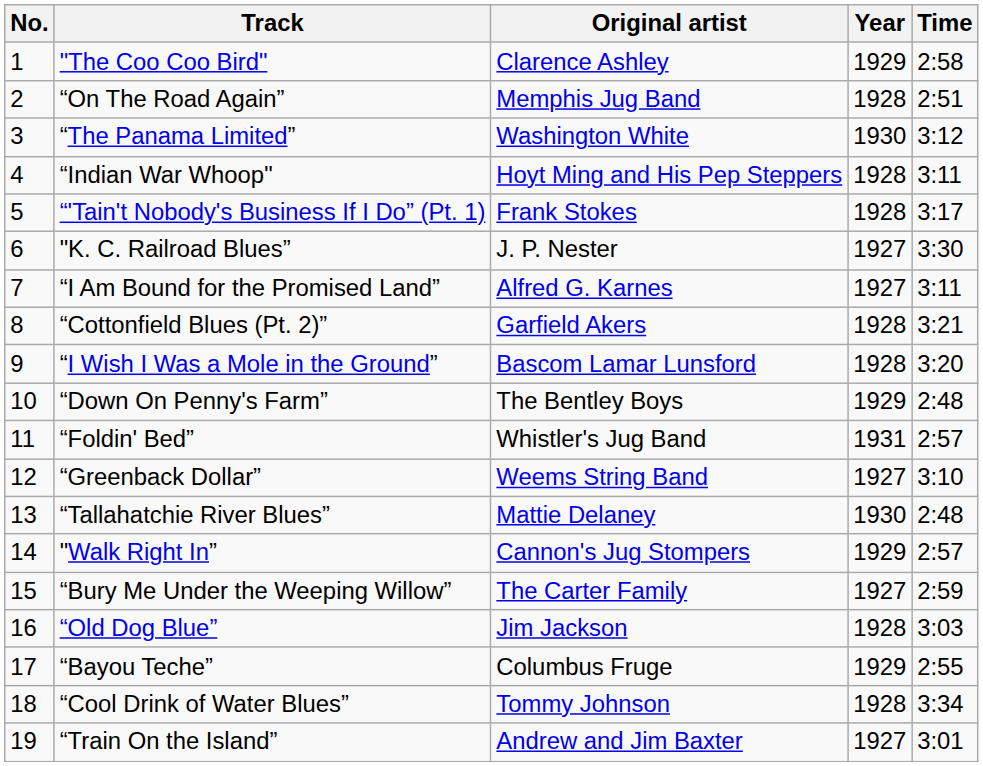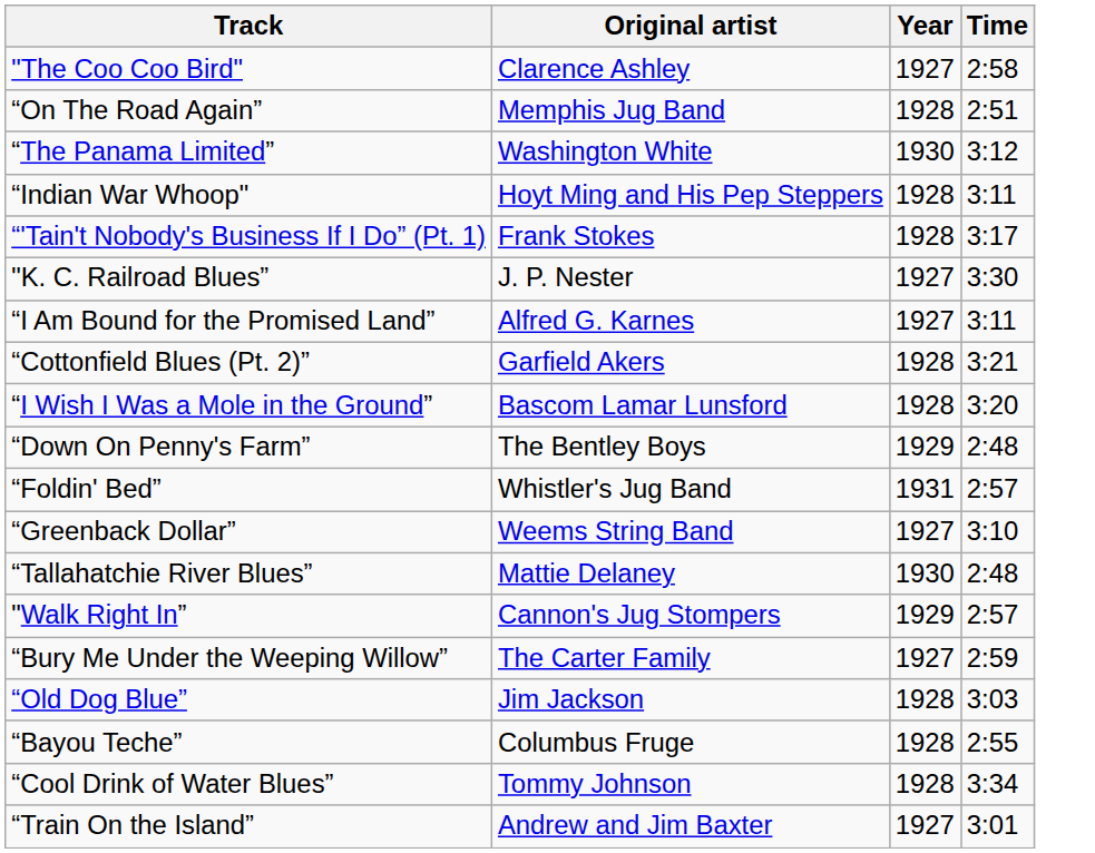- column: No. | 1 | 2 | 3 | 4 | 5 | 6 | 7 | 8 | 9 | 10 | 11 | 12 | 13 | 14 | 15 | 16 | 17 | 18 | 19
"The Coo Coo Bird" | Year: 1929 -> 1927
“Bayou Teche” | Year: 1929 -> 1928
